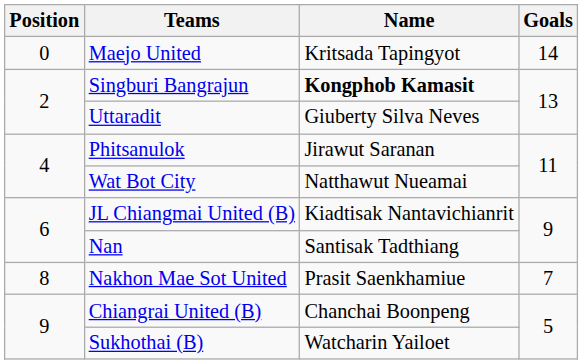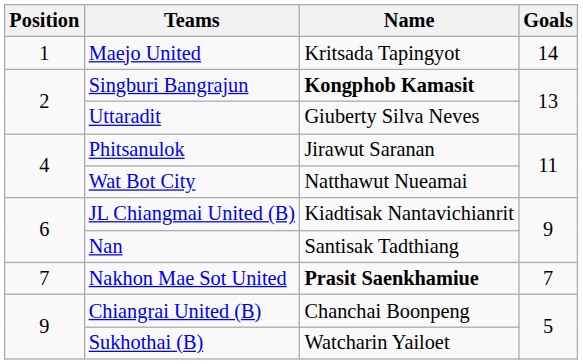Maejo United | Position: 0 -> 1
Nakhon Mae Sot United | Position: 8 -> 7
Nakhon Mae Sot United | Name: normal -> bold
